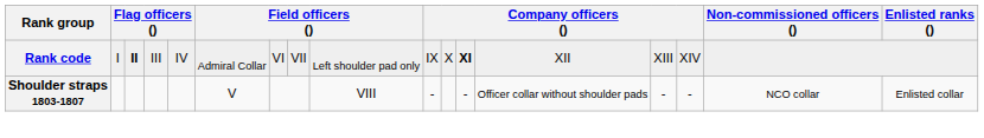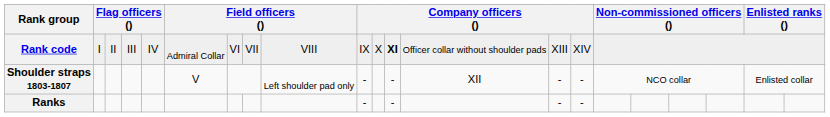Rank code | column 3: bold -> normal
Rank code | column 9: Left shoulder pad only -> VIII
Rank code | column 13: XII -> Officer collar without shoulder pads
Shoulder straps 1803-1807 | column 9: VIII -> Left shoulder pad only
Shoulder straps 1803-1807 | column 13: Officer collar without shoulder pads -> XII
+ row: Ranks | - | - | - | -
